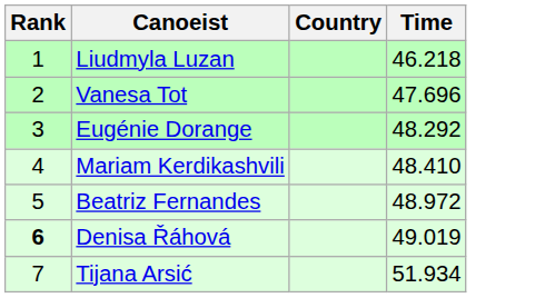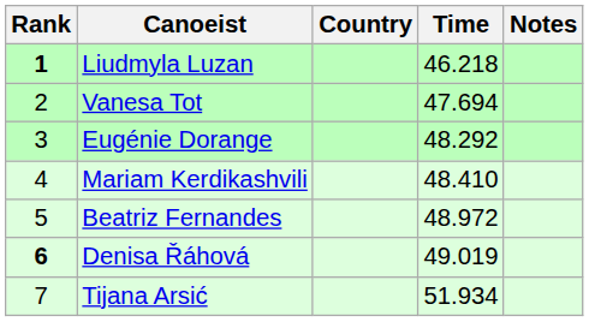+ column: Notes
Liudmyla Luzan | Rank: normal -> bold
Vanesa Tot | Time: 47.696 -> 47.694
